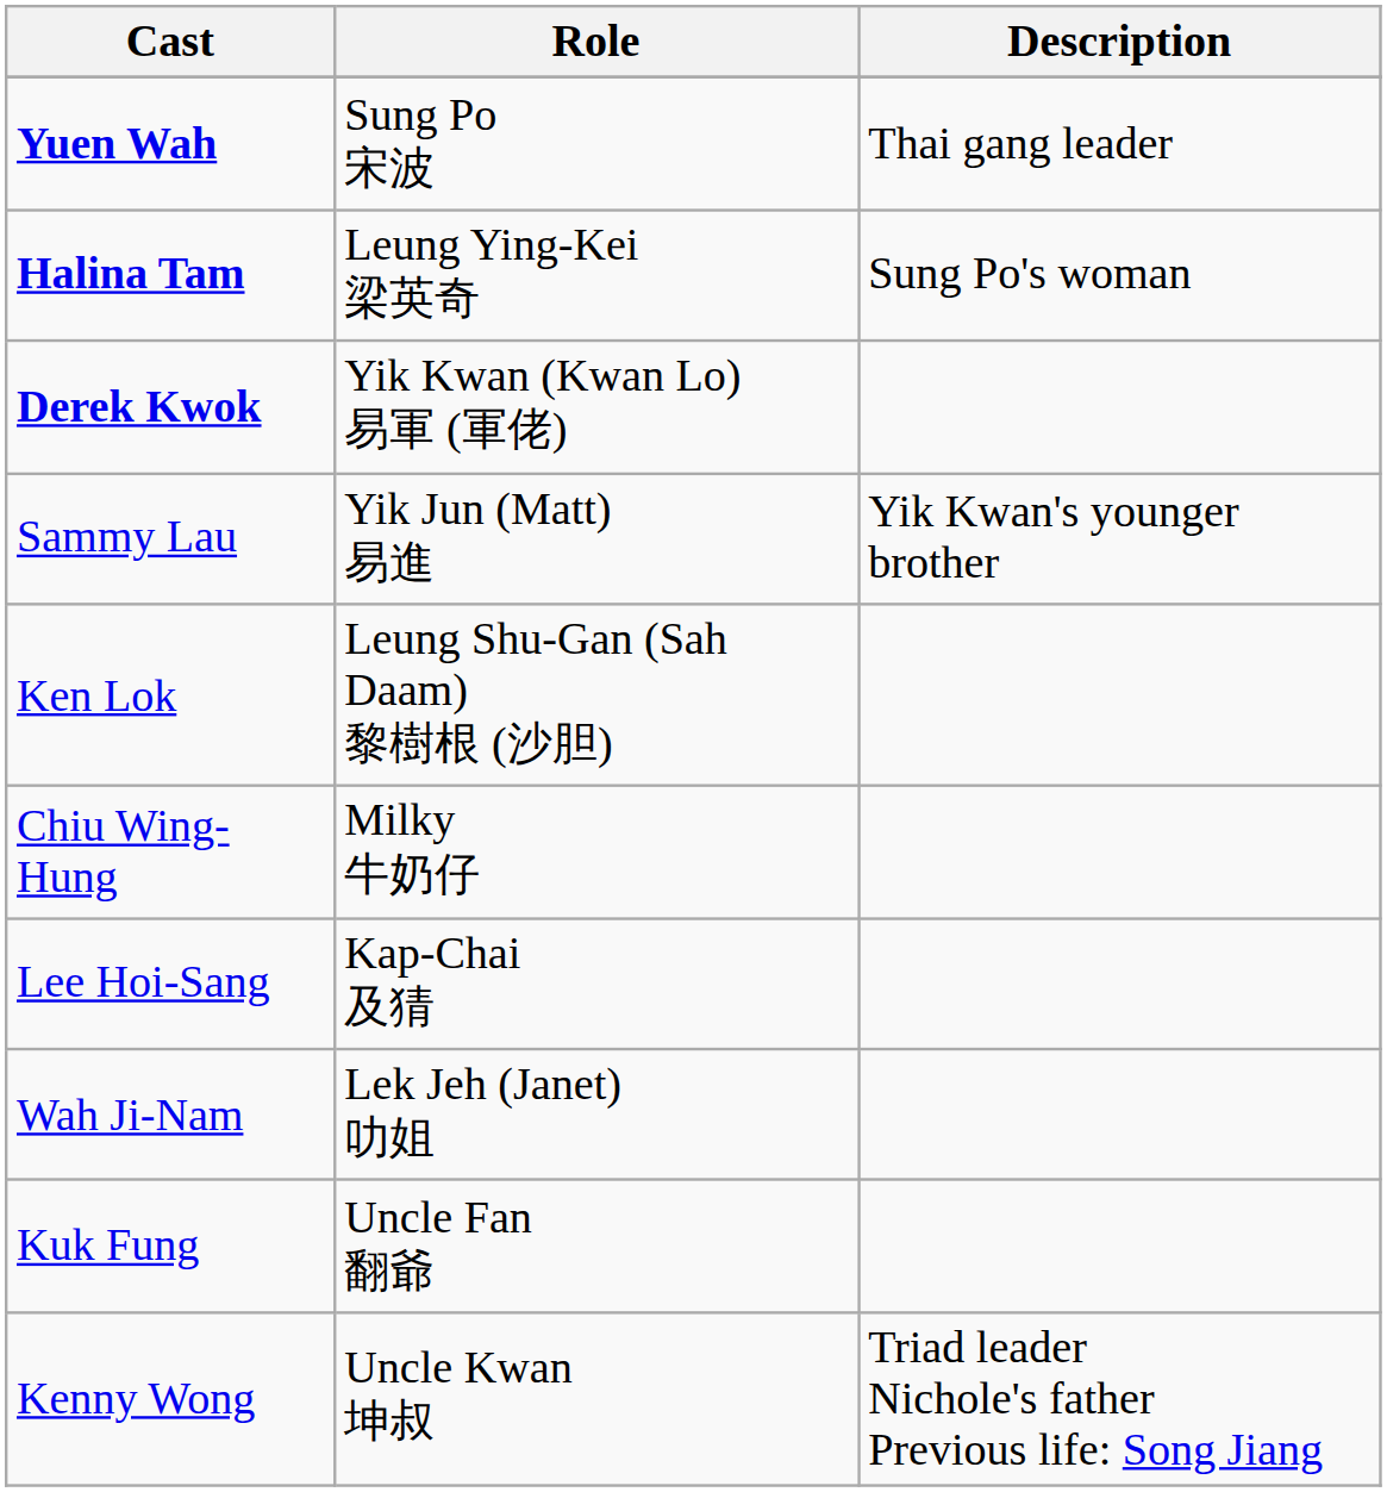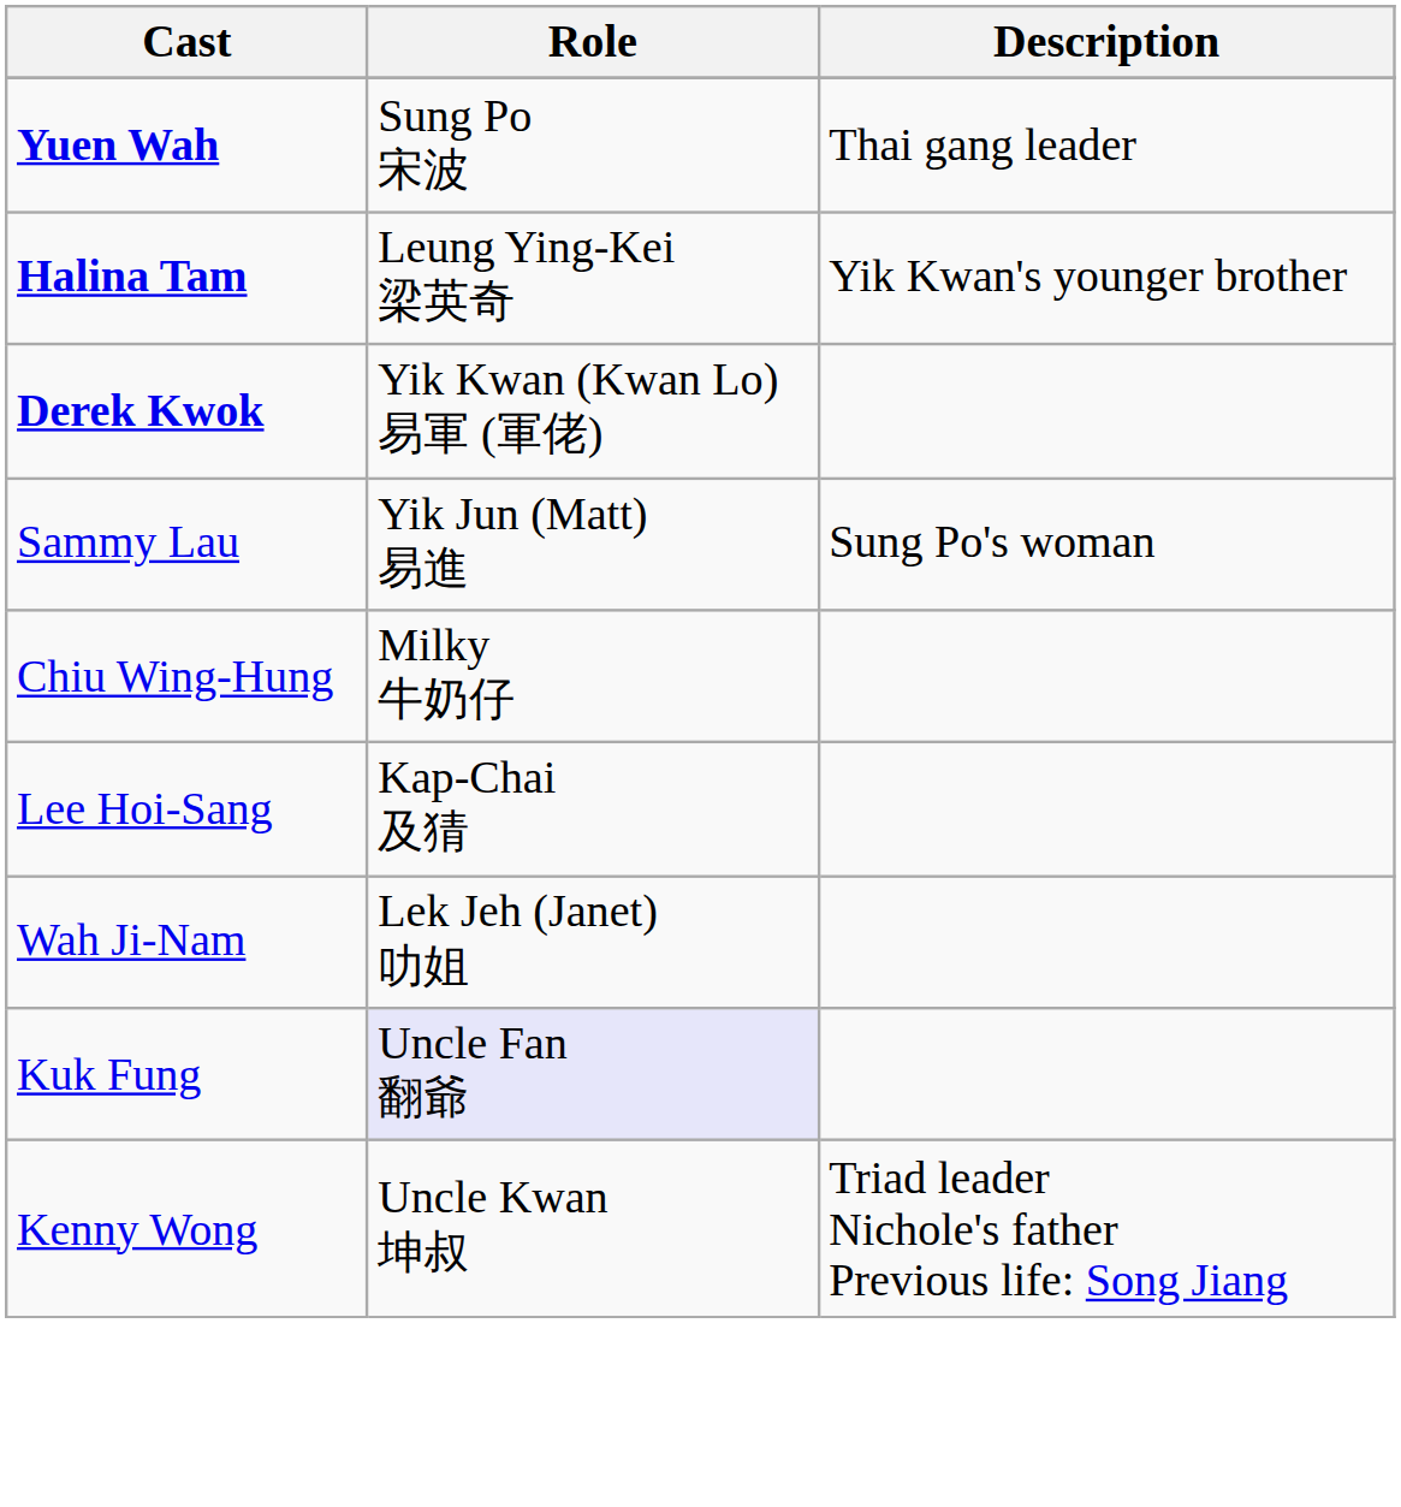Halina Tam | Description: Sung Po's woman -> Yik Kwan's younger brother
Sammy Lau | Description: Yik Kwan's younger brother -> Sung Po's woman
- row: Ken Lok | Leung Shu-Gan (Sah Daam) 黎樹根 (沙胆)
Kuk Fung | Role: no background -> lavender background
